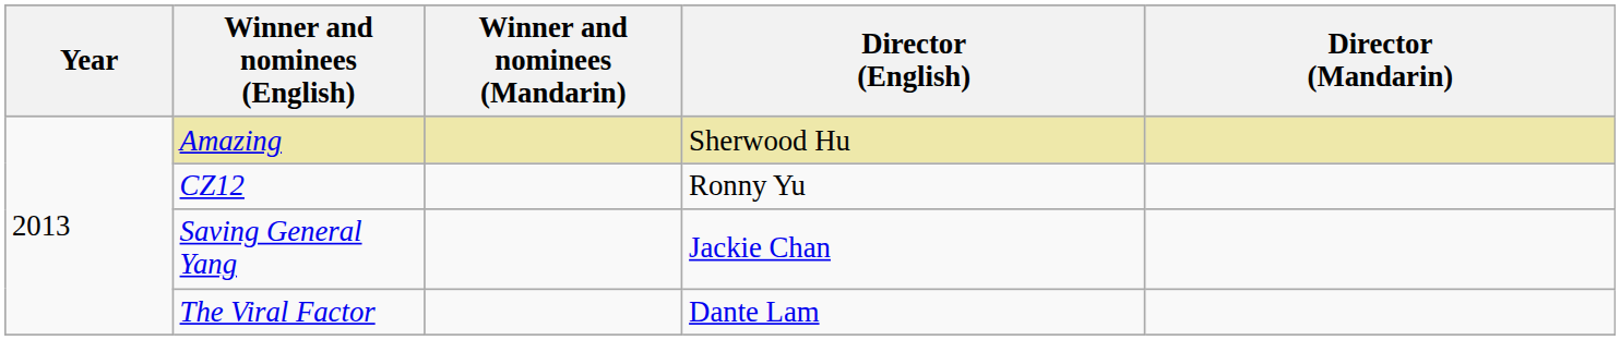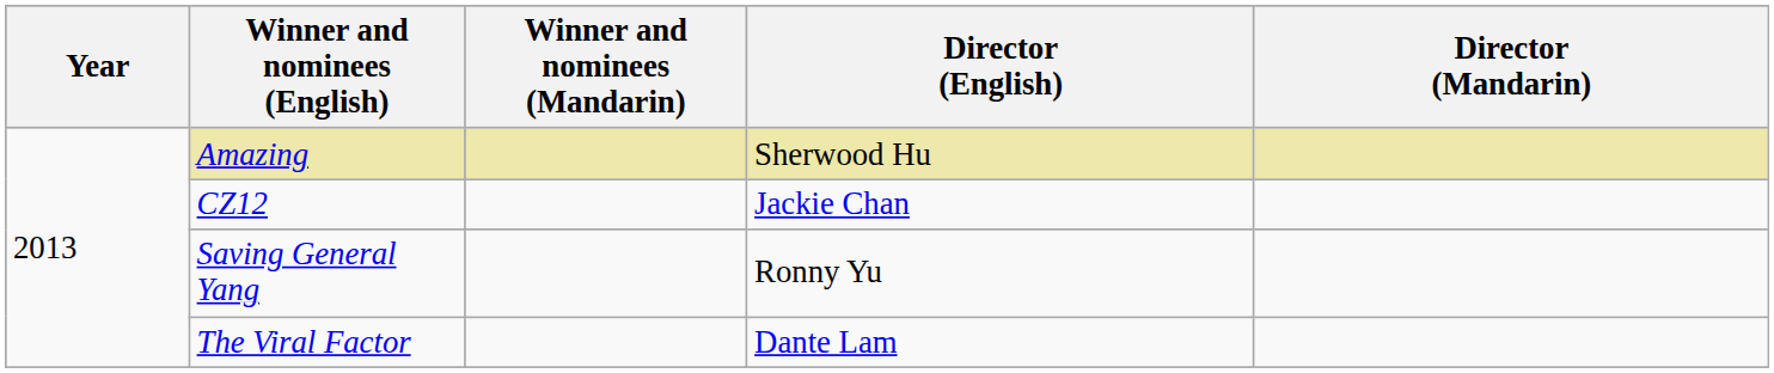CZ12 | Director (English): Ronny Yu -> Jackie Chan
Saving General Yang | Director (English): Jackie Chan -> Ronny Yu
